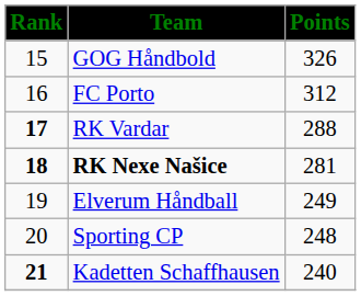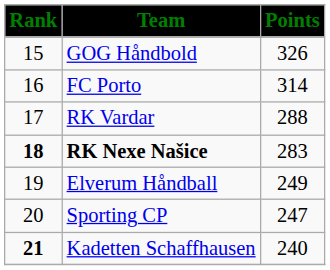FC Porto | Points: 312 -> 314
RK Vardar | Rank: bold -> normal
RK Nexe Našice | Points: 281 -> 283
Sporting CP | Points: 248 -> 247
